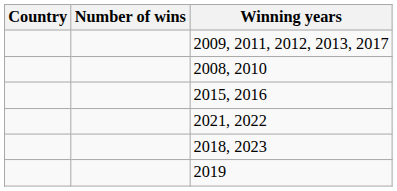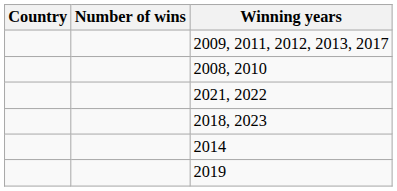- row: 2015, 2016
+ row: 2014
